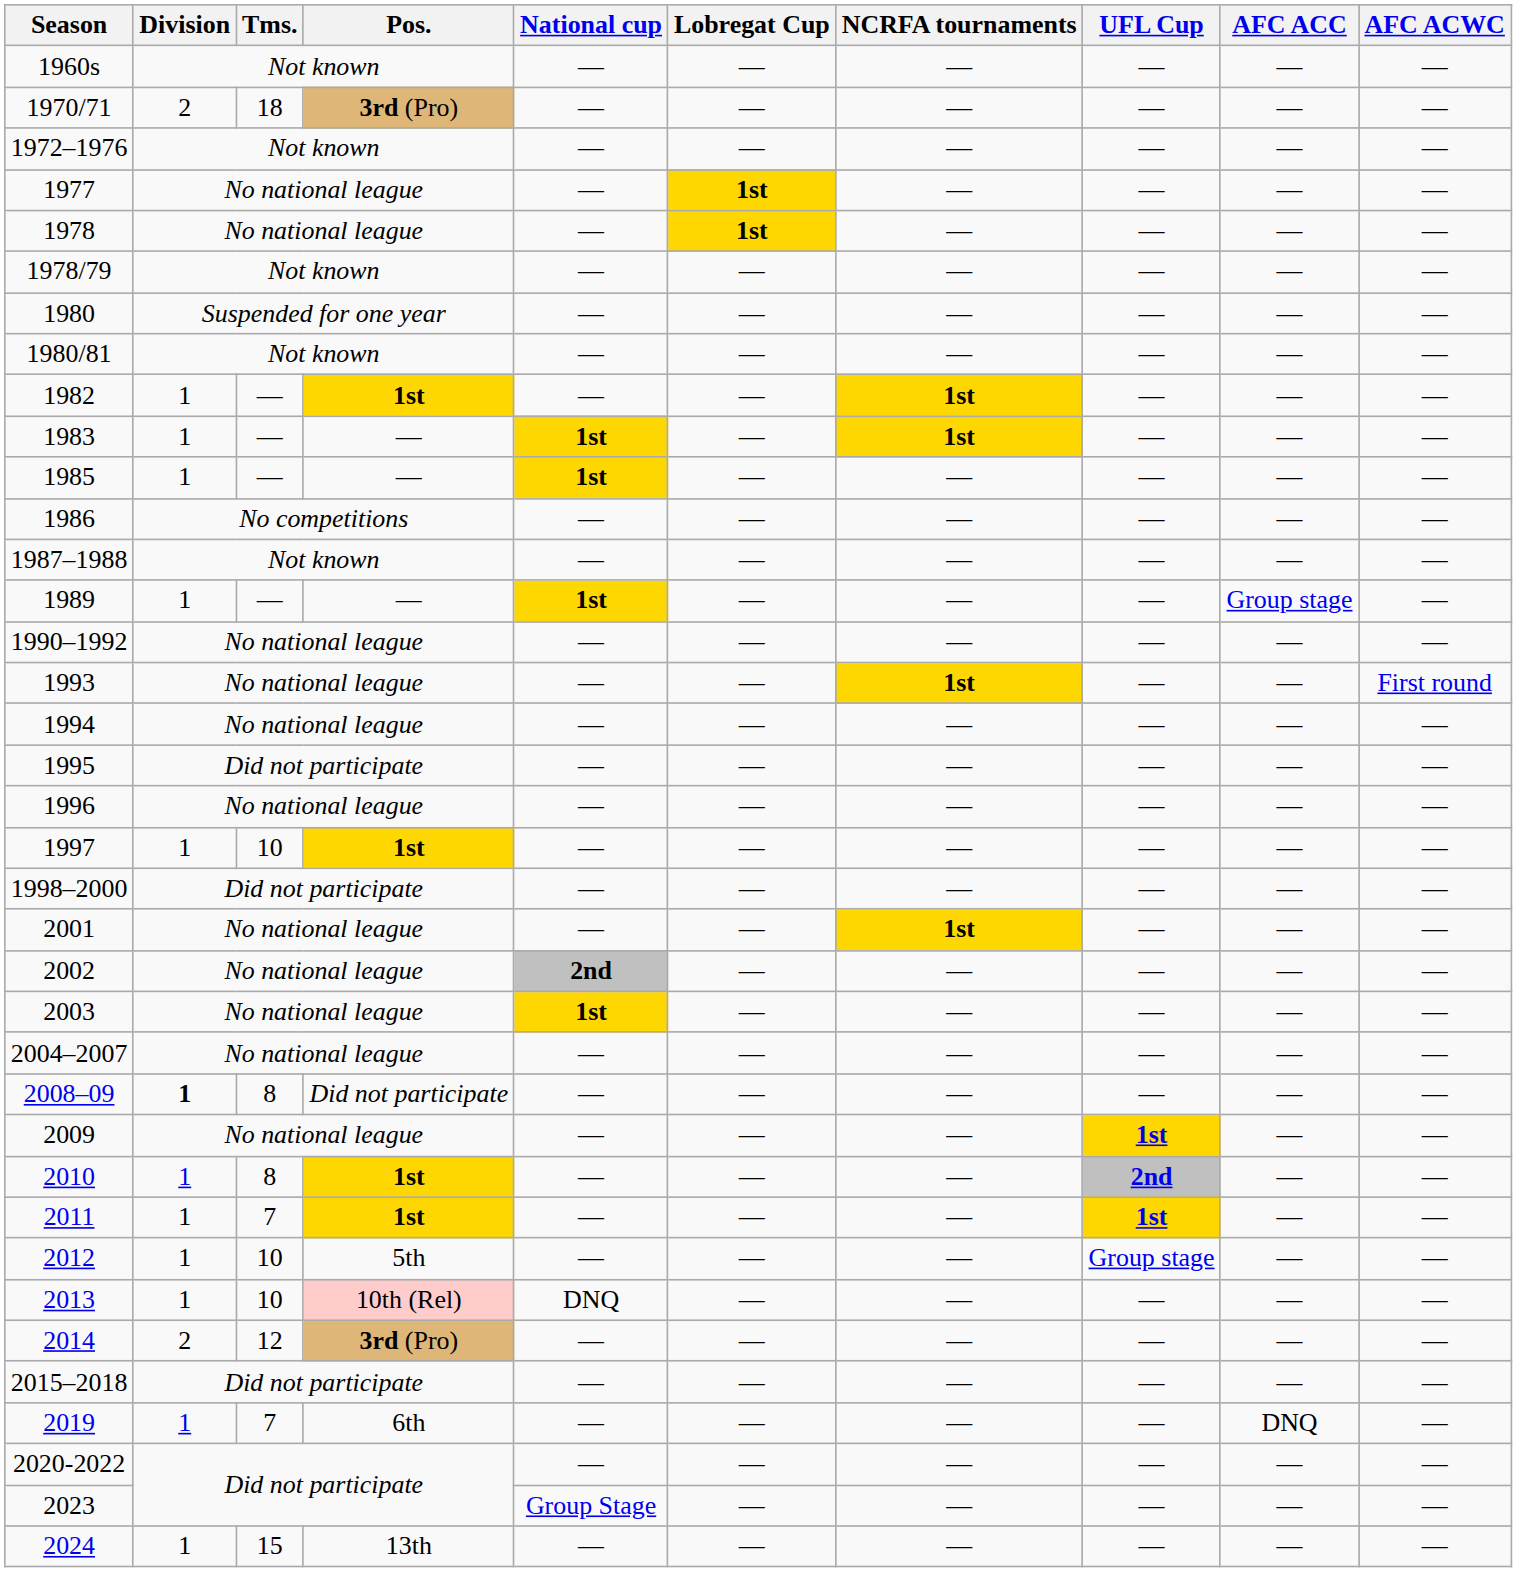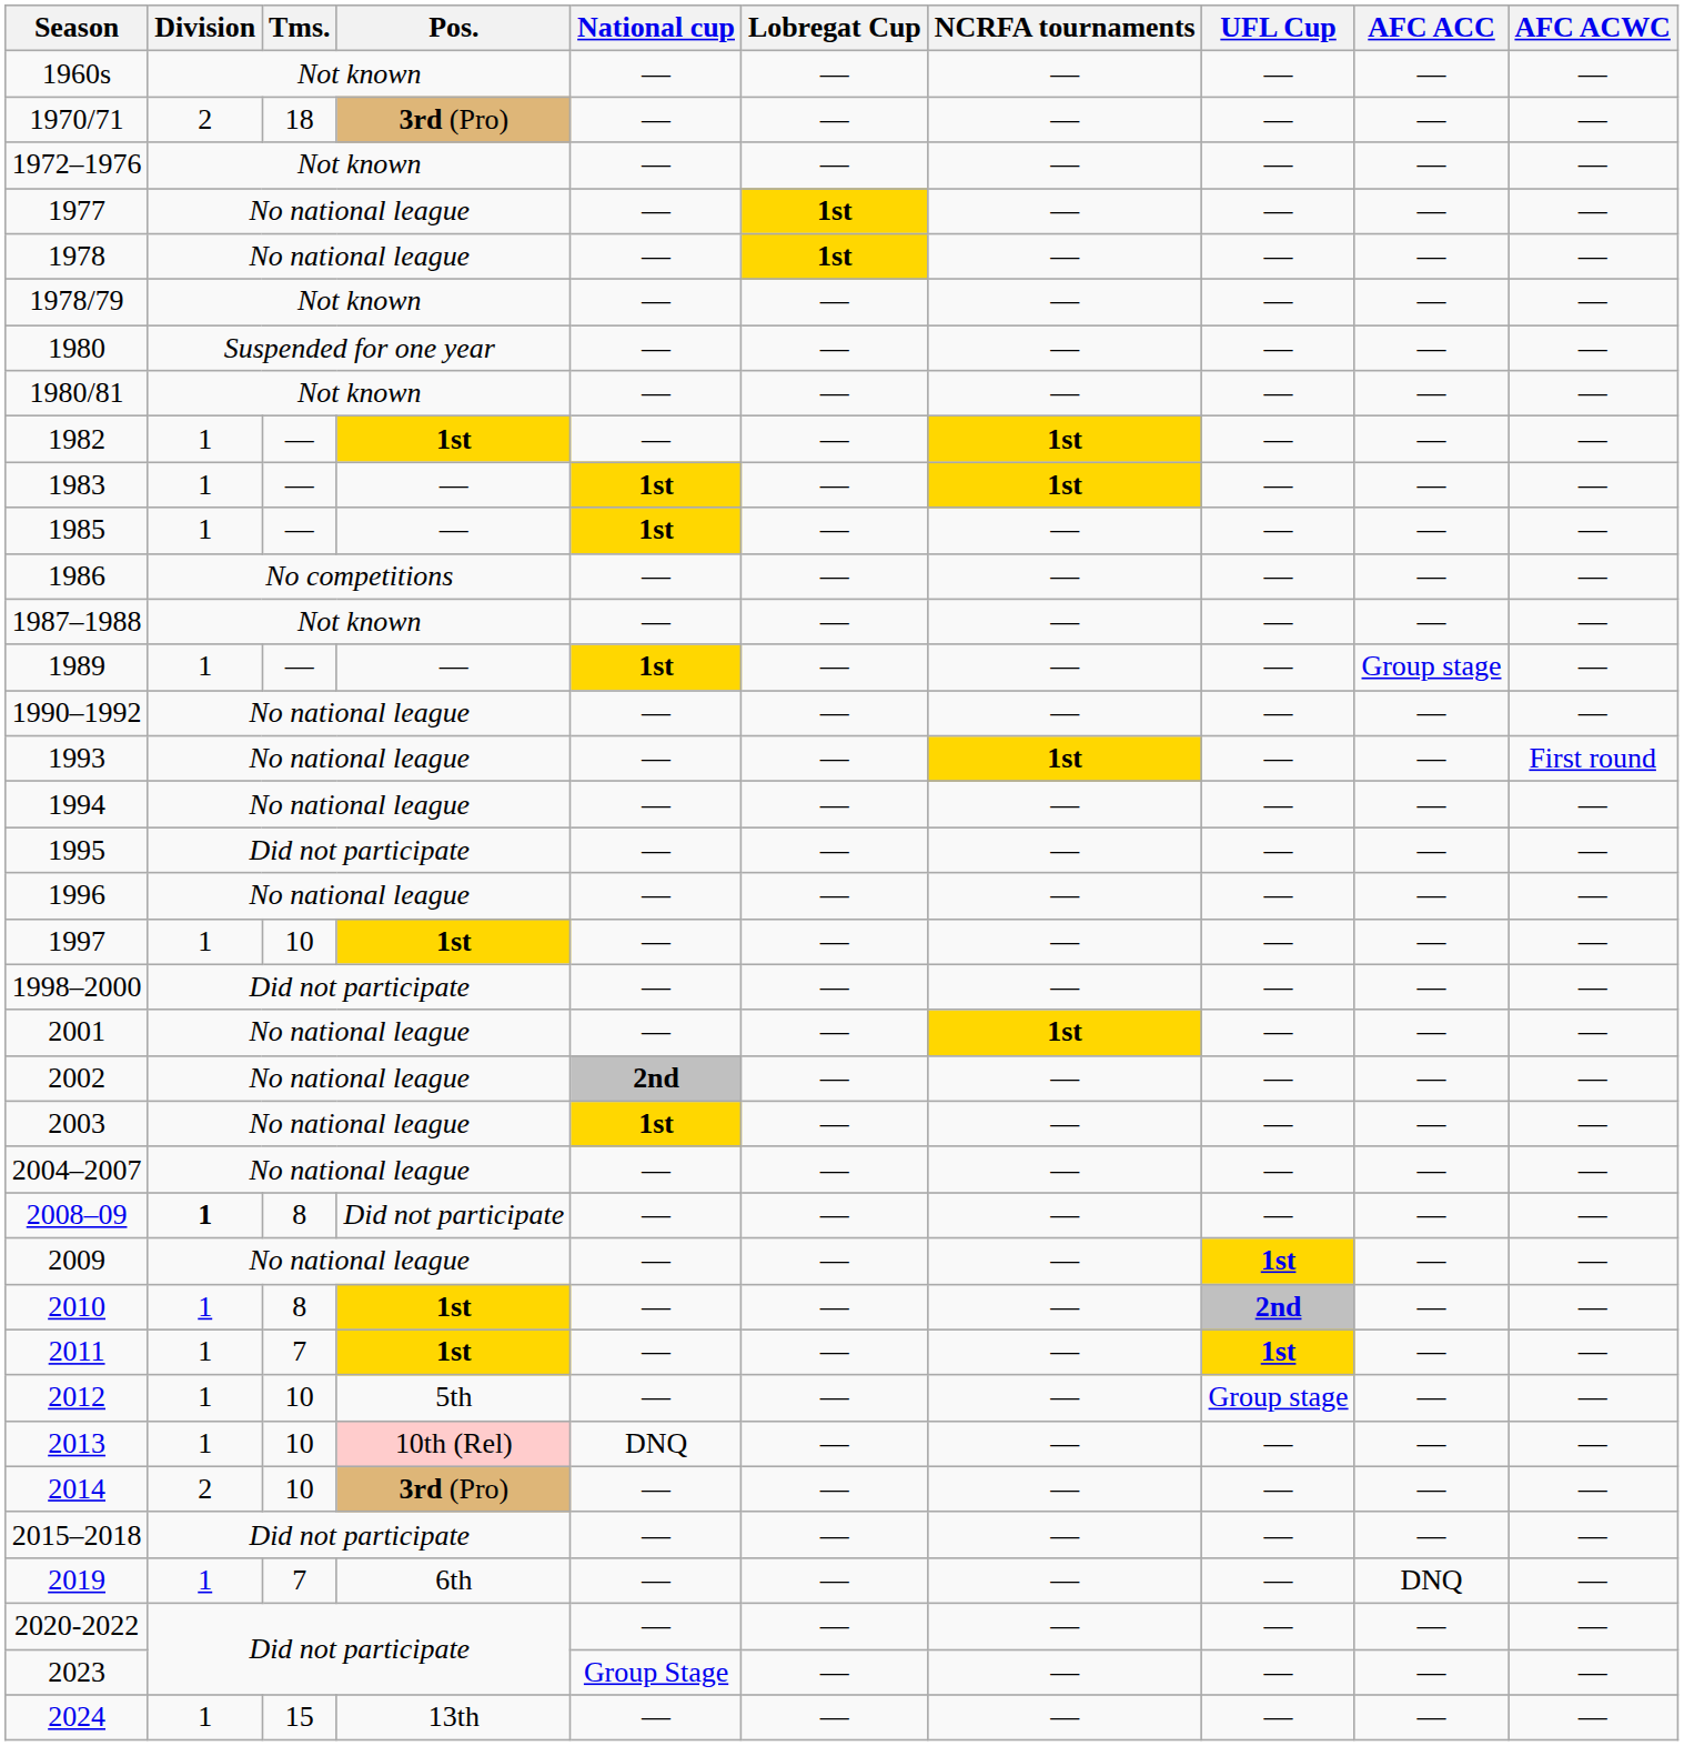2014 | Tms.: 12 -> 10
